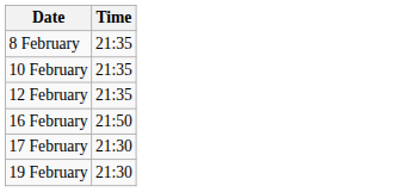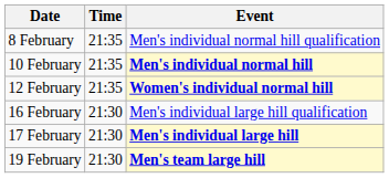+ column: Event | Men's individual normal hill qualification | Men's individual normal hill | Women's individual normal hill | Men's individual large hill qualification | Men's individual large hill | Men's team large hill
16 February | Time: 21:50 -> 21:30
